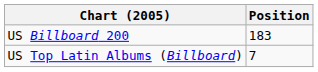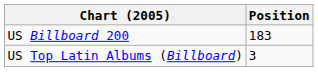US Top Latin Albums (Billboard) | Position: 7 -> 3
